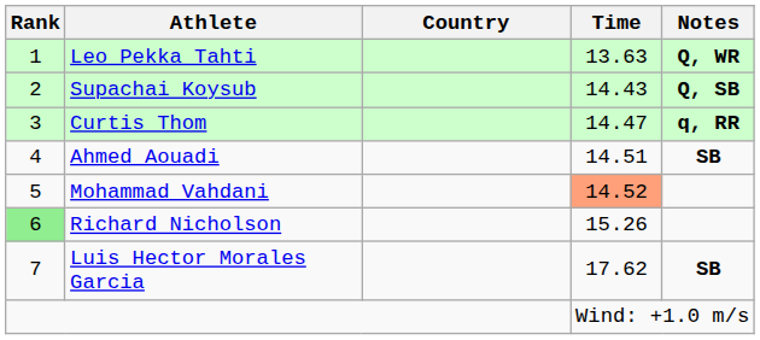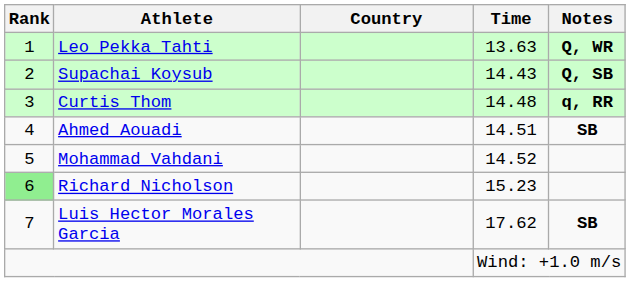Curtis Thom | Time: 14.47 -> 14.48
Mohammad Vahdani | Time: lightsalmon background -> no background
Richard Nicholson | Time: 15.26 -> 15.23
